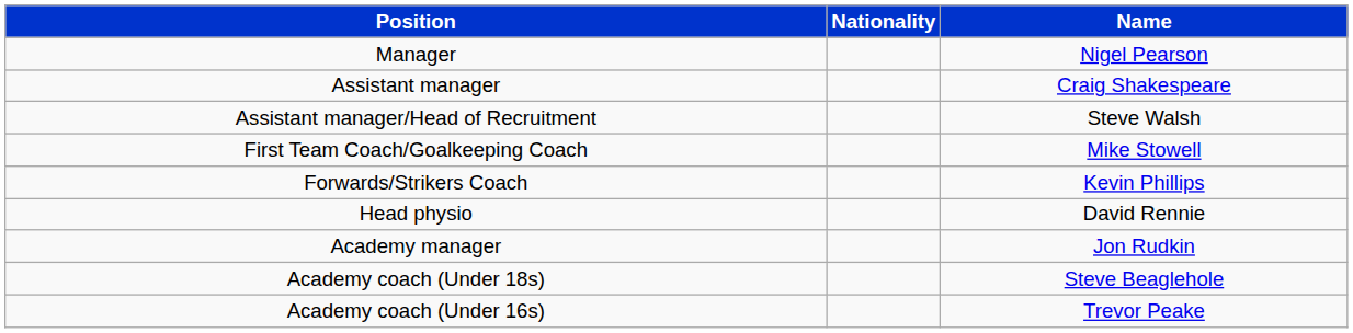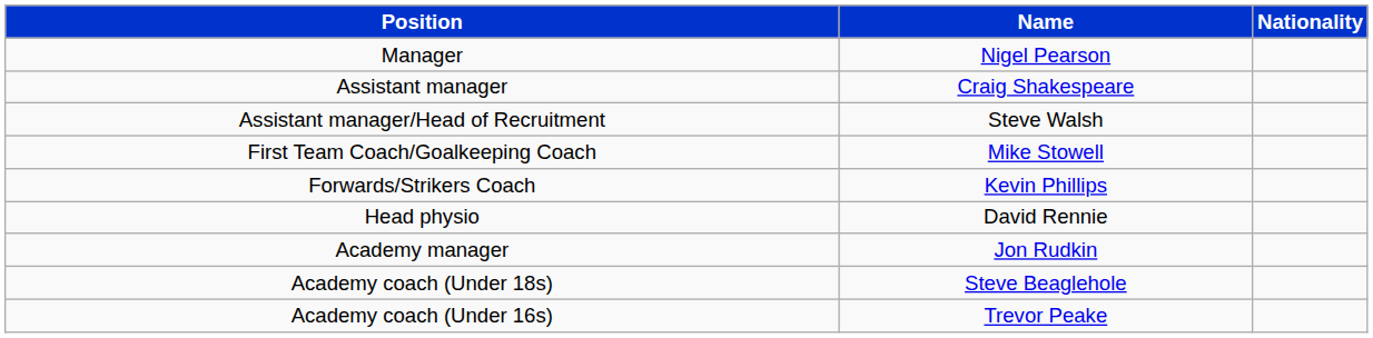columns swapped: Nationality <-> Name
